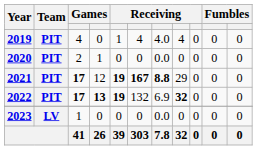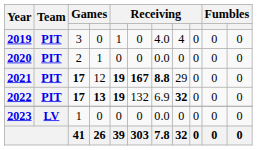2019 | column 3: 4 -> 3
2019 | column 6: 4 -> 0
